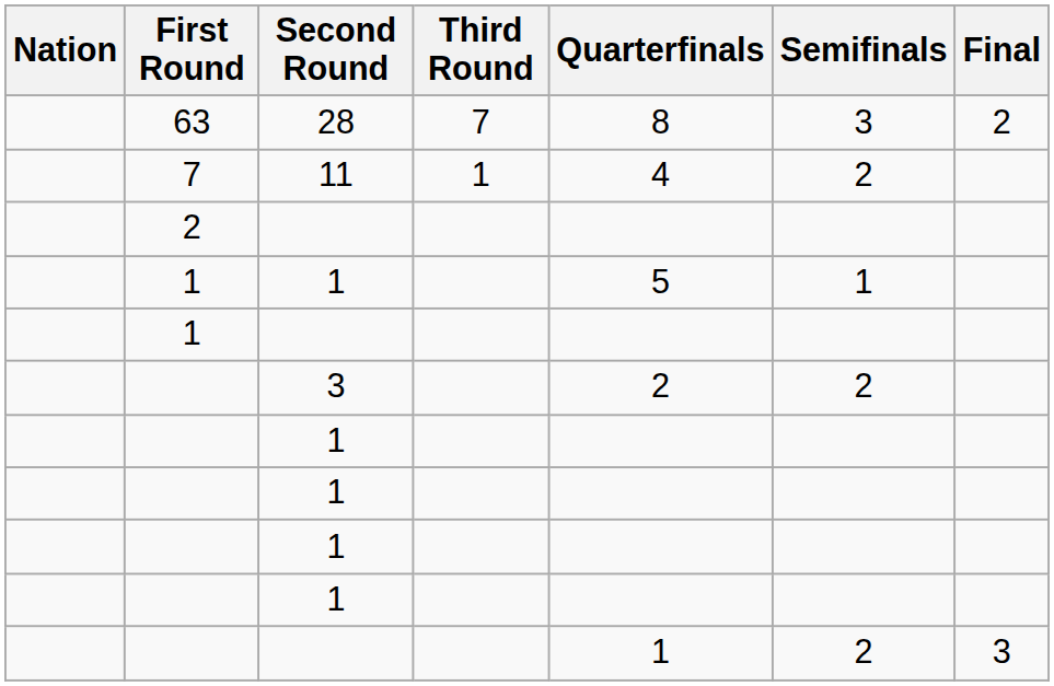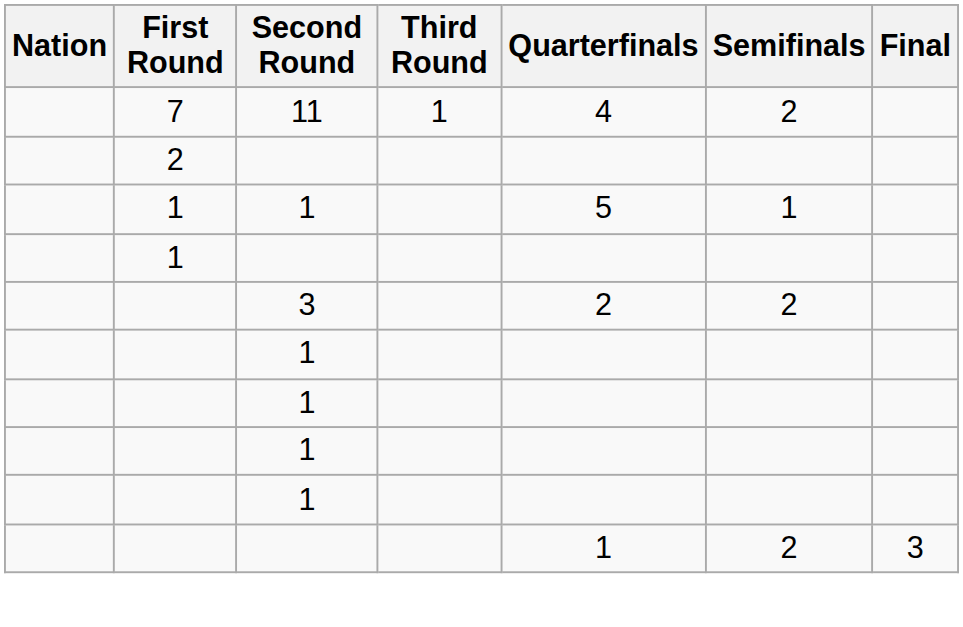- row: 63 | 28 | 7 | 8 | 3 | 2
